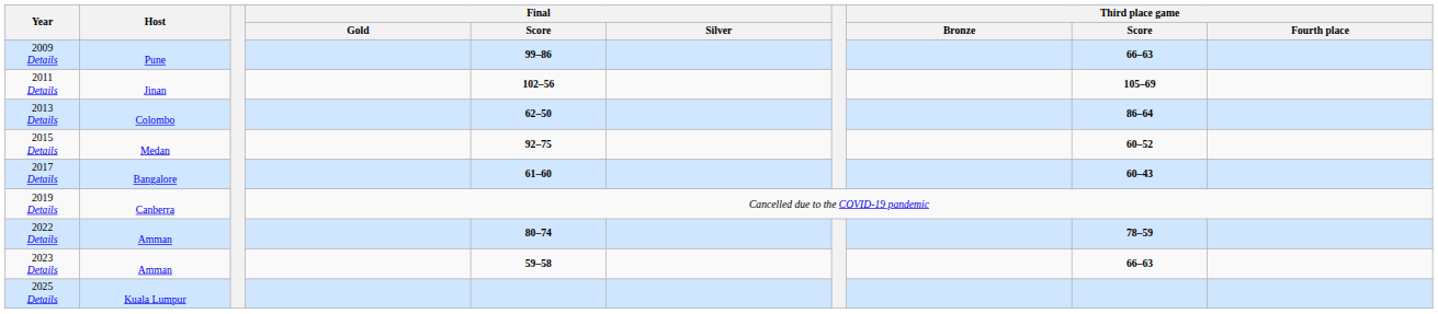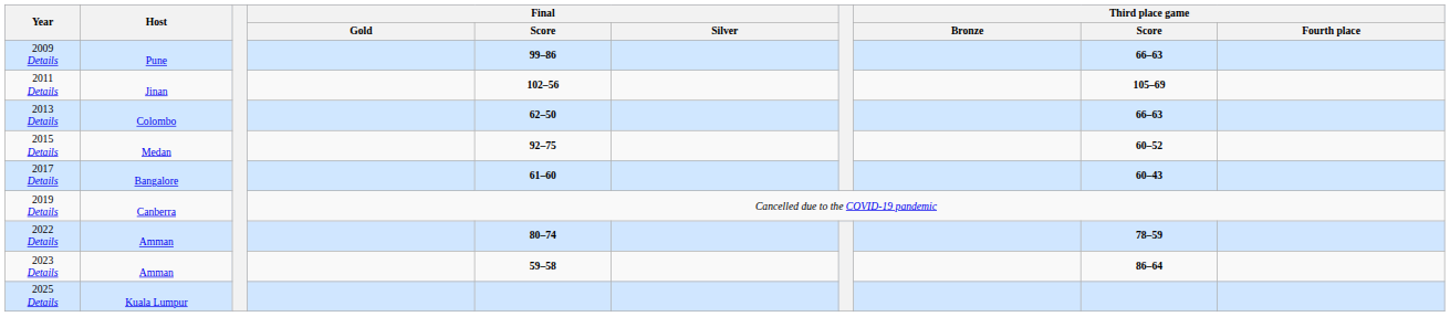2013 Details | Third place game / Score: 86–64 -> 66–63
2023 Details | Third place game / Score: 66–63 -> 86–64
